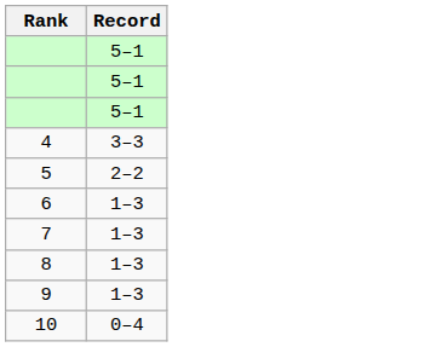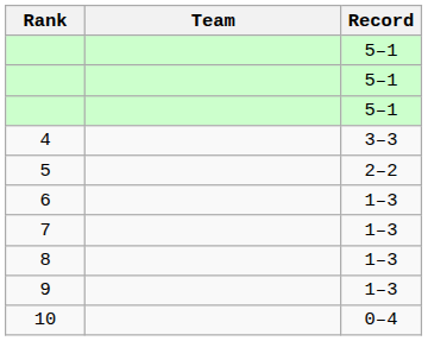+ column: Team
